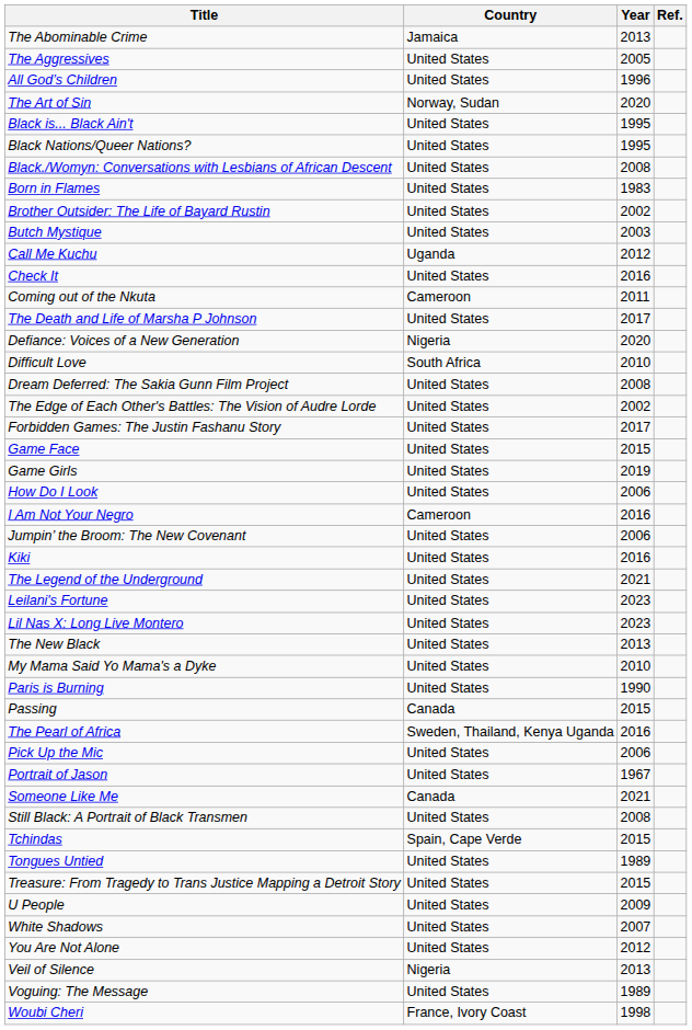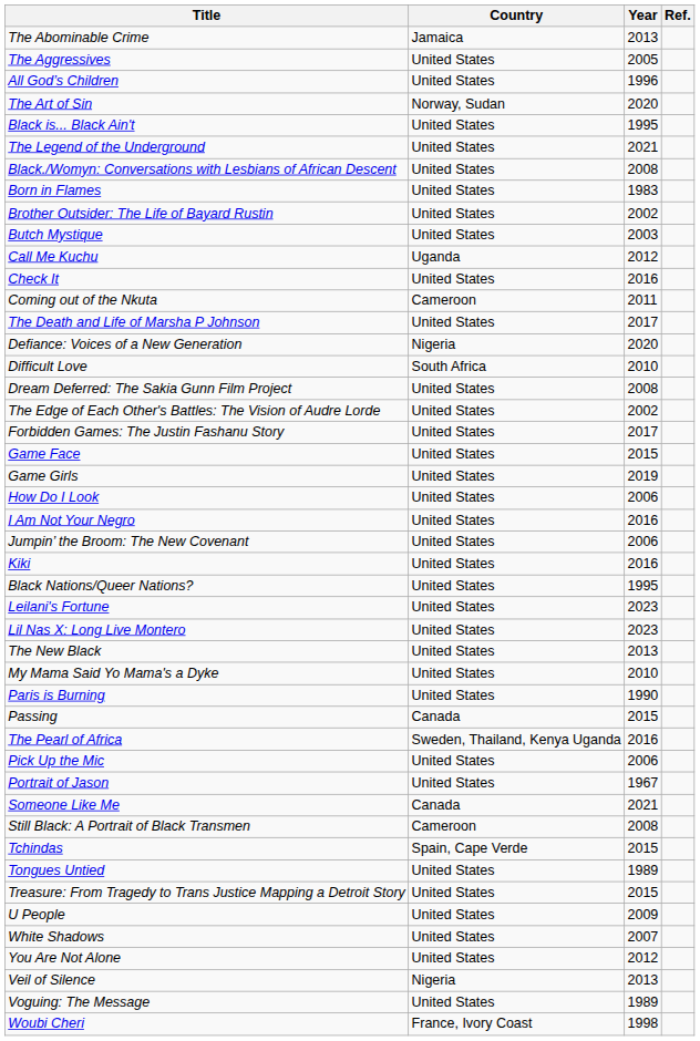rows swapped: Black Nations/Queer Nations? <-> The Legend of the Underground
I Am Not Your Negro | Country: Cameroon -> United States
Still Black: A Portrait of Black Transmen | Country: United States -> Cameroon
